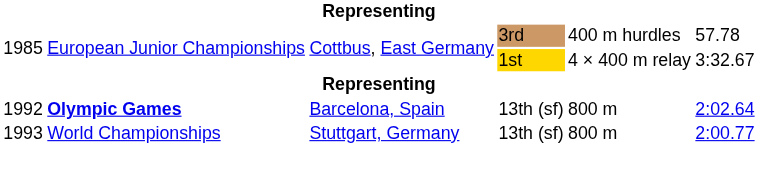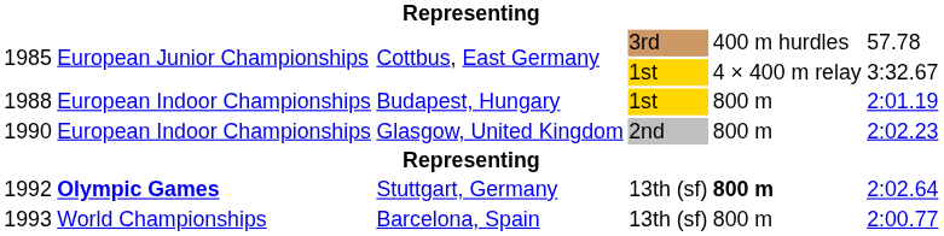+ row: 1988 | European Indoor Championships | Budapest, Hungary | 1st | 800 m | 2:01.19
+ row: 1990 | European Indoor Championships | Glasgow, United Kingdom | 2nd | 800 m | 2:02.23
1992 | column 3: Barcelona, Spain -> Stuttgart, Germany
1992 | column 5: normal -> bold
1993 | column 3: Stuttgart, Germany -> Barcelona, Spain
